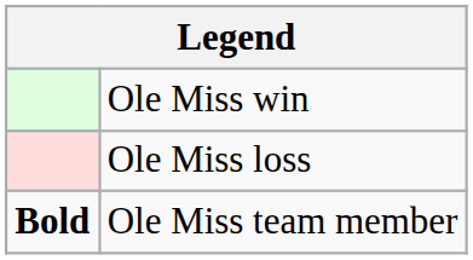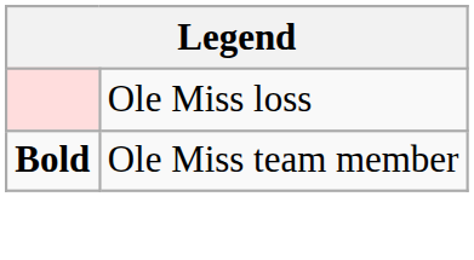- row: Ole Miss win
